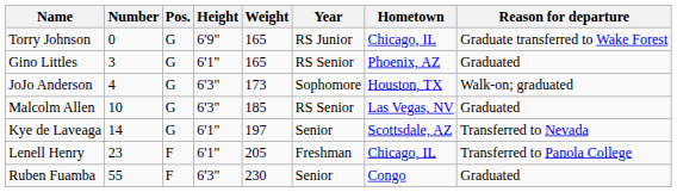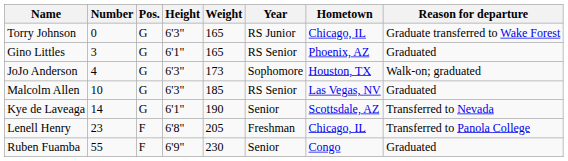Torry Johnson | Height: 6'9" -> 6'3"
Kye de Laveaga | Weight: 197 -> 190
Lenell Henry | Height: 6'1" -> 6'8"
Ruben Fuamba | Height: 6'3" -> 6'9"
